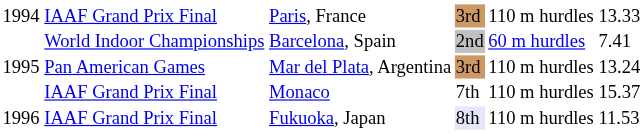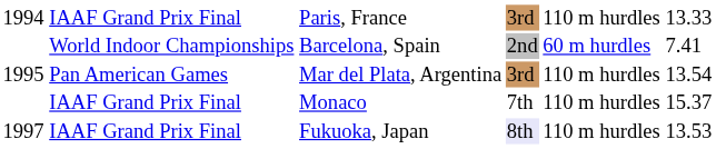Mar del Plata, Argentina | column 6: 13.24 -> 13.54
Fukuoka, Japan | column 1: 1996 -> 1997
Fukuoka, Japan | column 6: 11.53 -> 13.53
